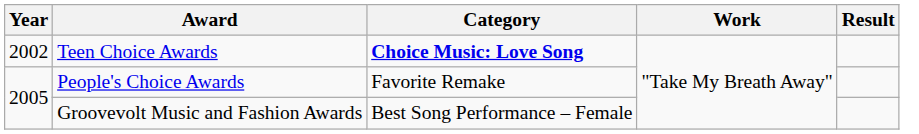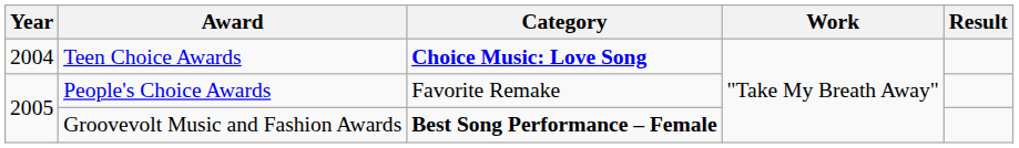Teen Choice Awards | Year: 2002 -> 2004
Groovevolt Music and Fashion Awards | Category: normal -> bold
